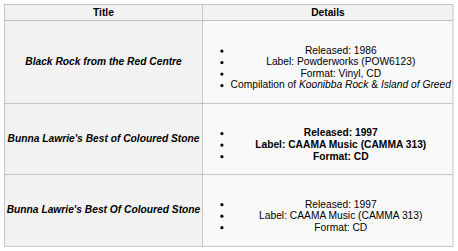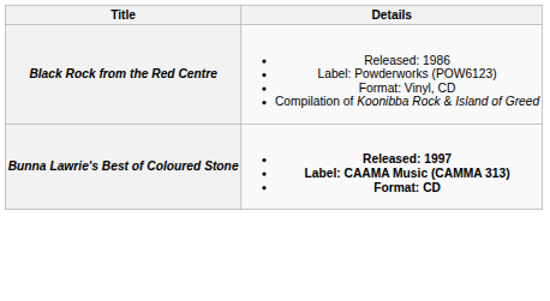- row: Bunna Lawrie's Best Of Coloured Stone | Released: 1997 Label: CAAMA Music (CAMMA 313) Format: CD
